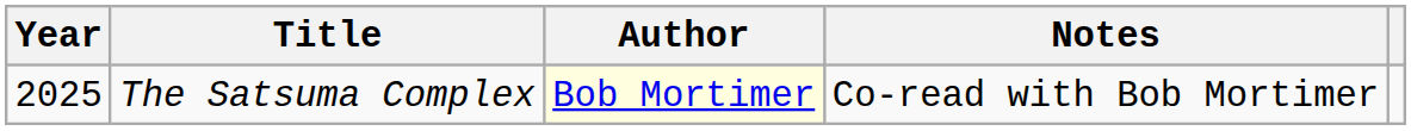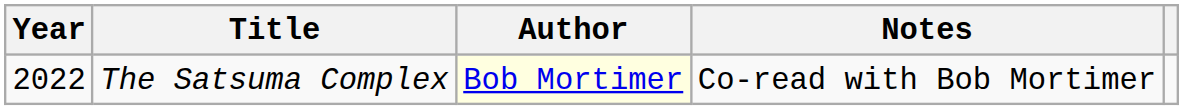The Satsuma Complex | Year: 2025 -> 2022
